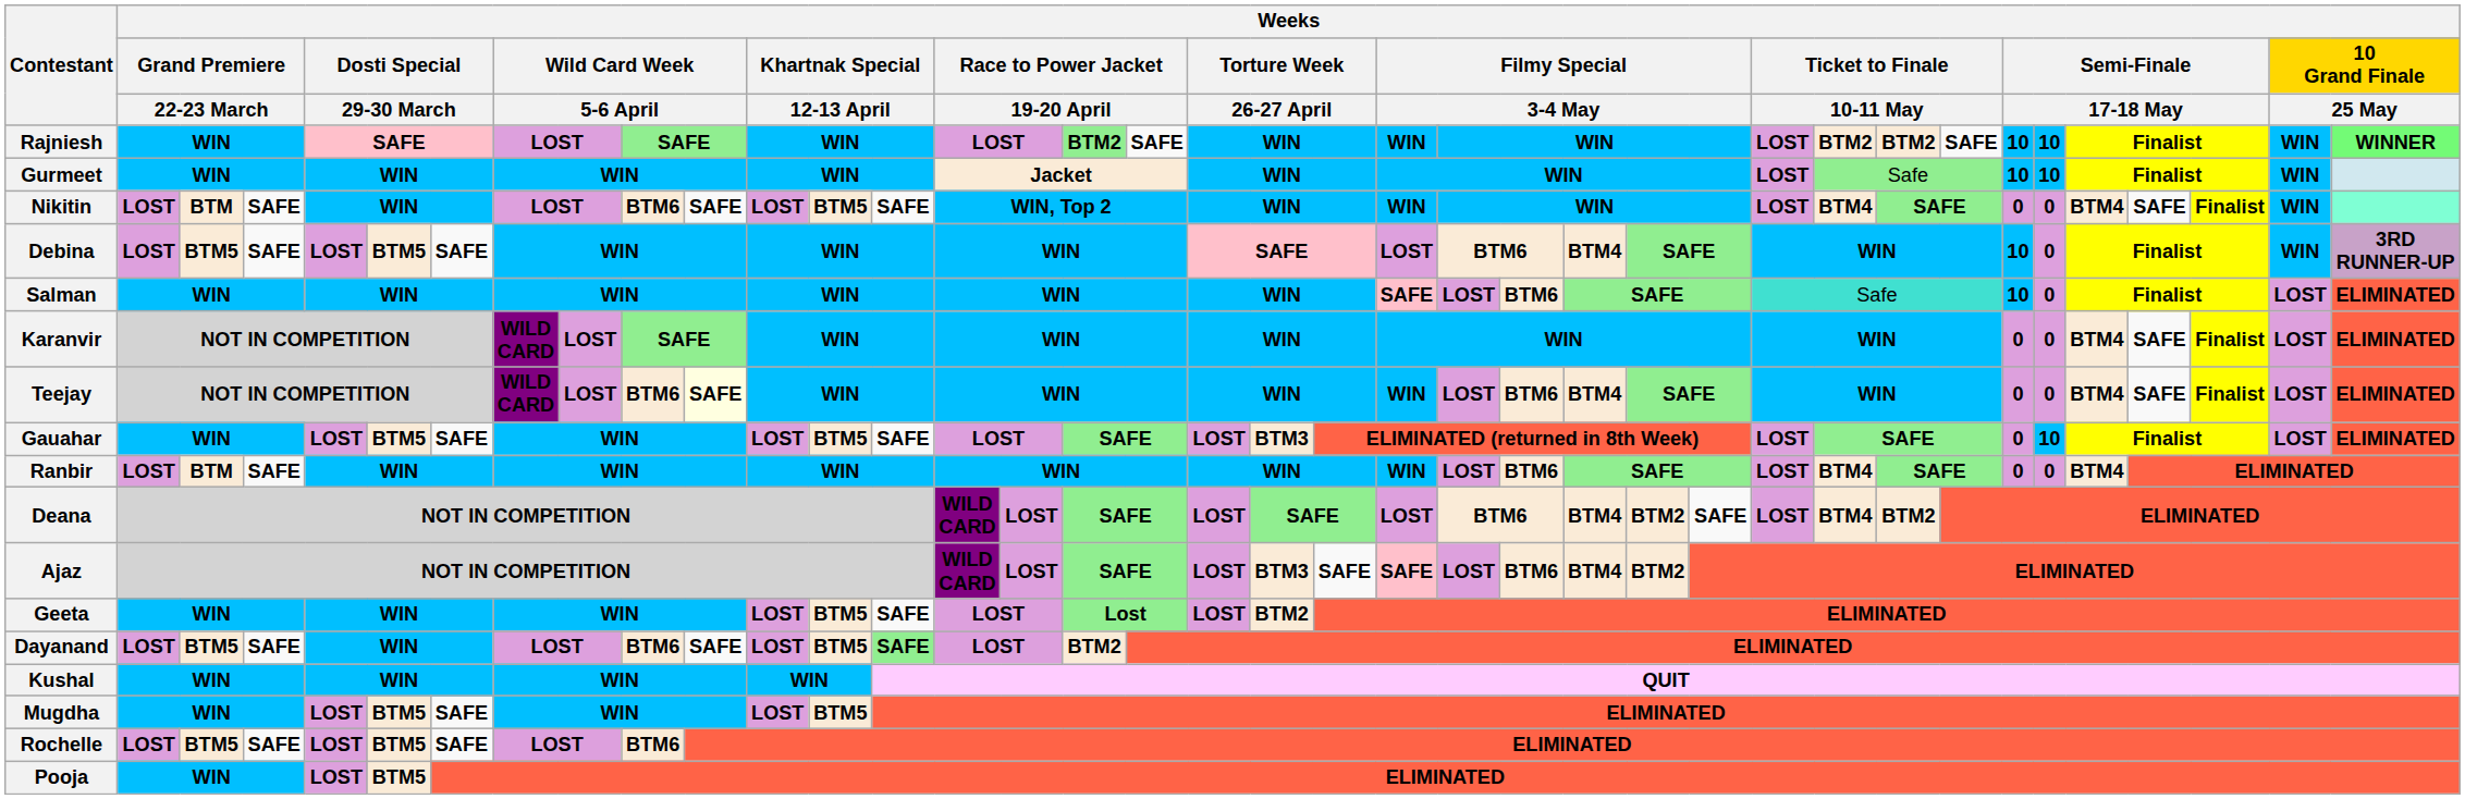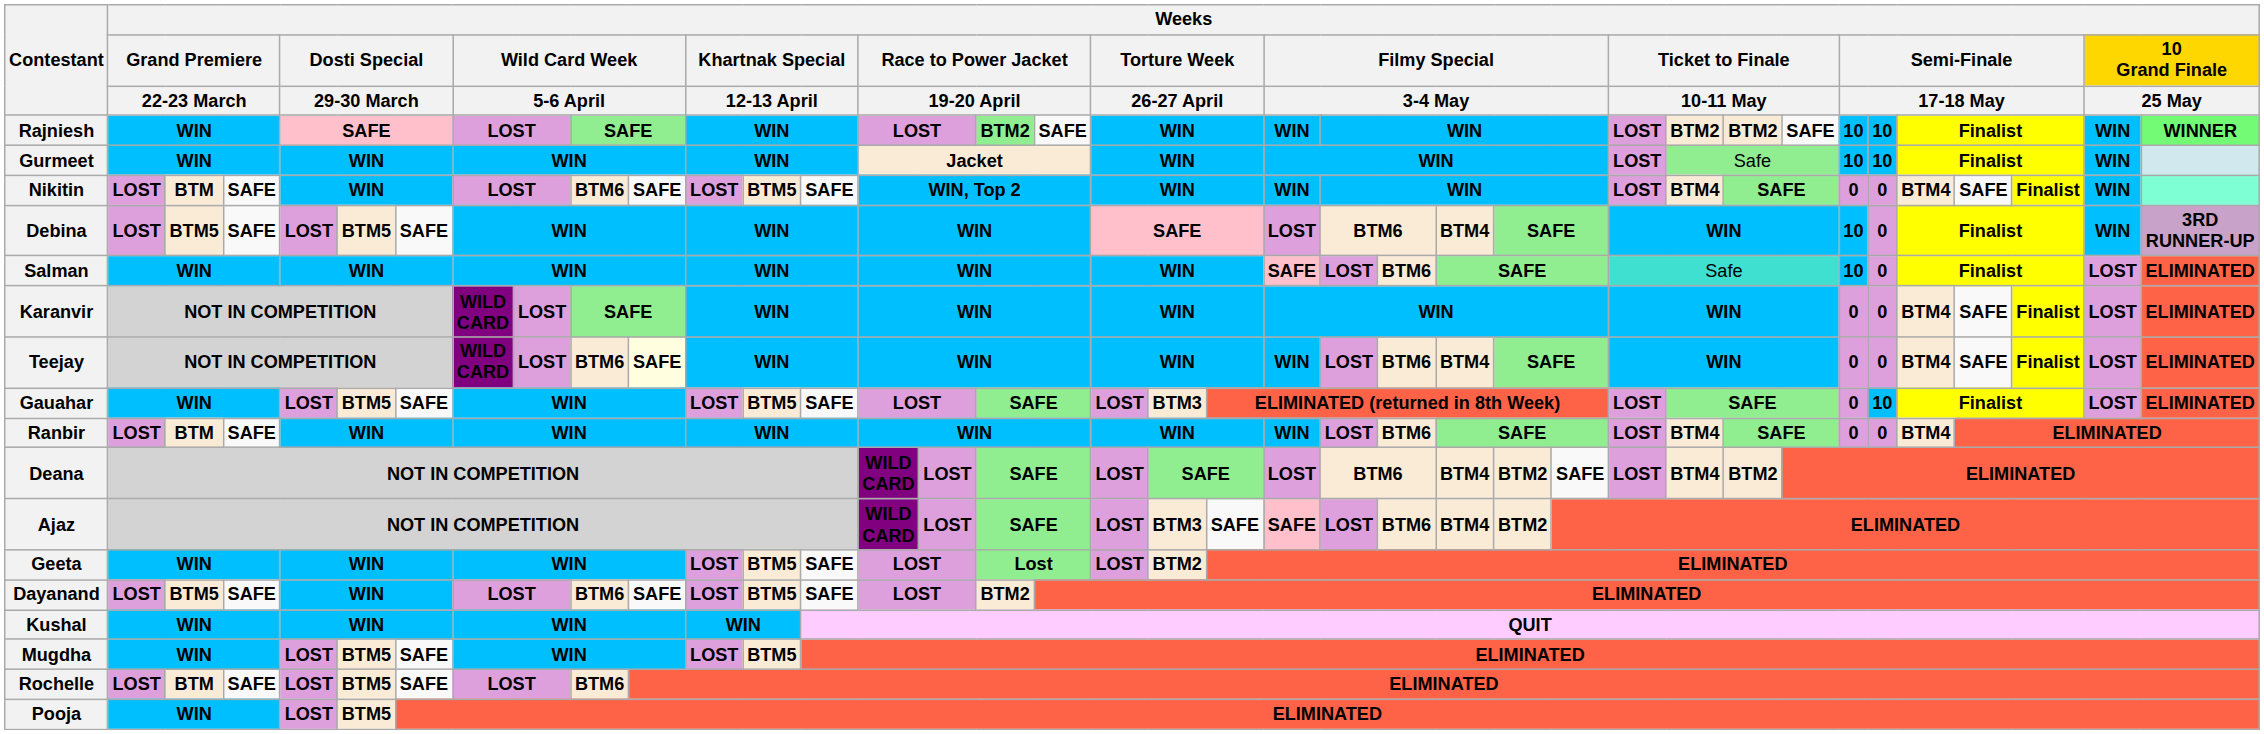Dayanand | column 14: lightgreen background -> no background
Rochelle | column 3: BTM5 -> BTM
